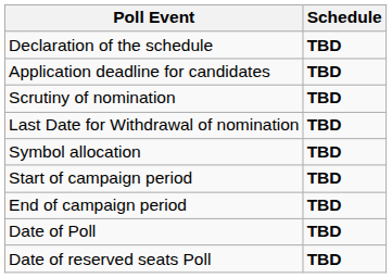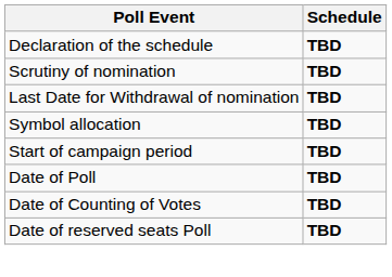- row: Application deadline for candidates | TBD
- row: End of campaign period | TBD
+ row: Date of Counting of Votes | TBD
